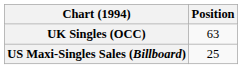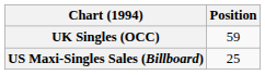UK Singles (OCC) | Position: 63 -> 59
